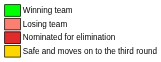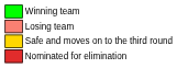rows swapped: Safe and moves on to the third round <-> Nominated for elimination
